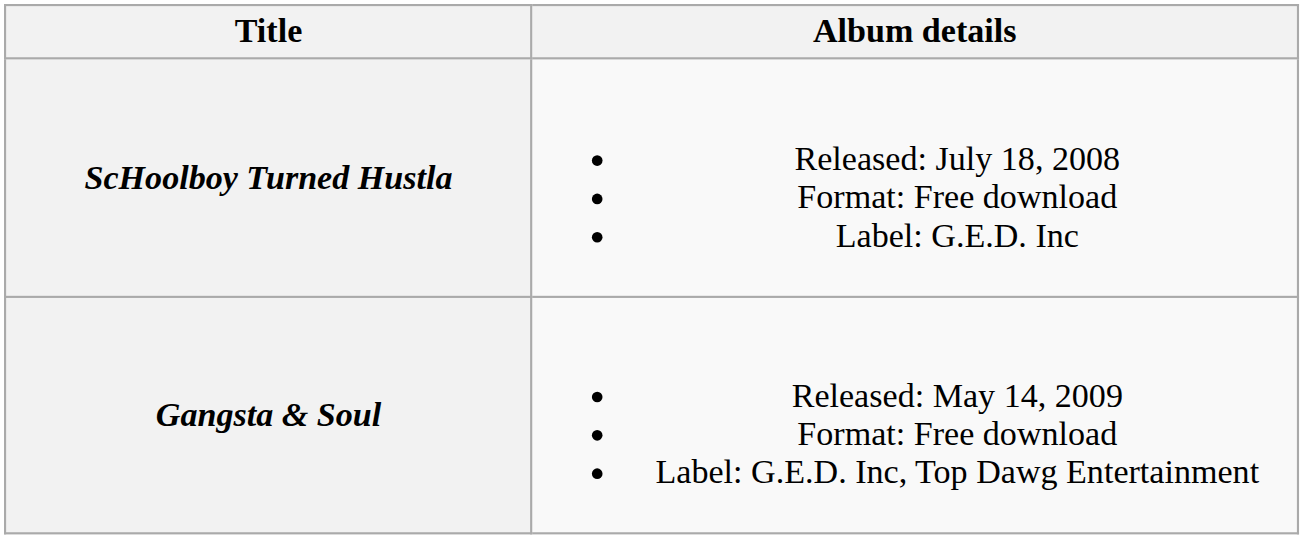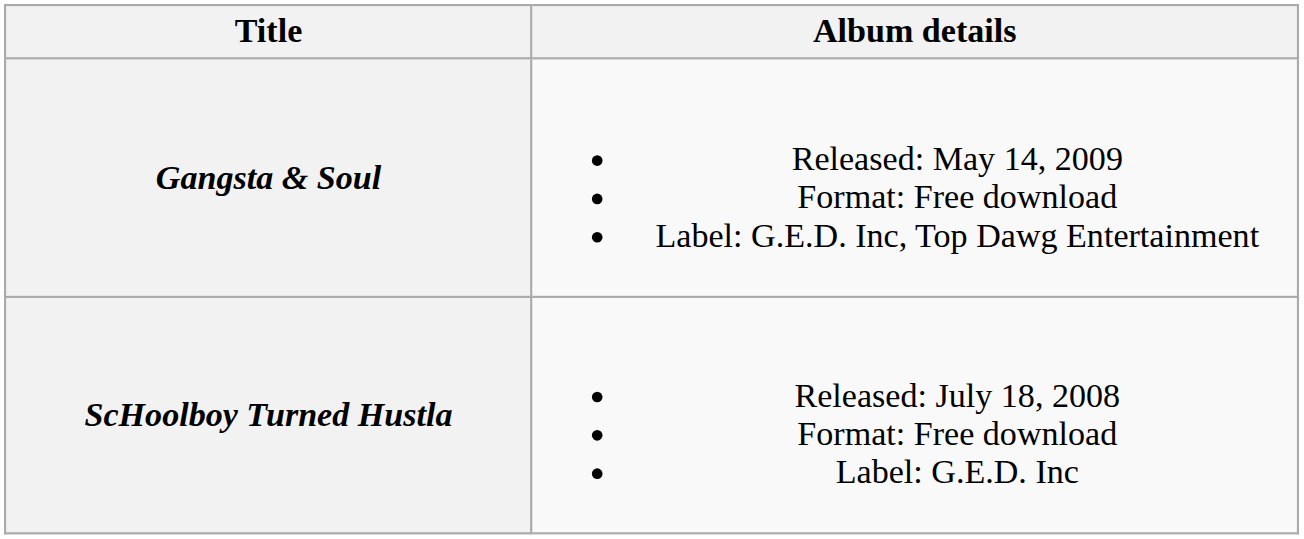rows swapped: ScHoolboy Turned Hustla <-> Gangsta & Soul
